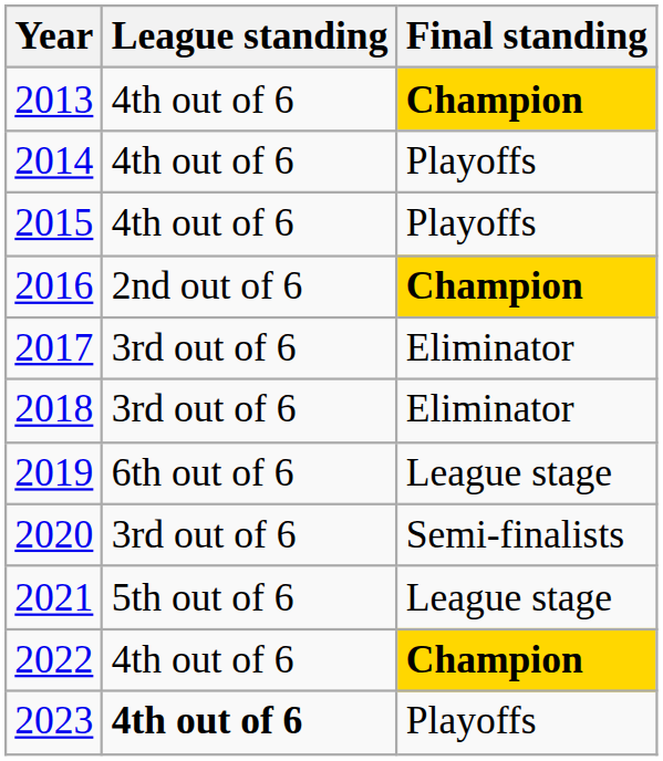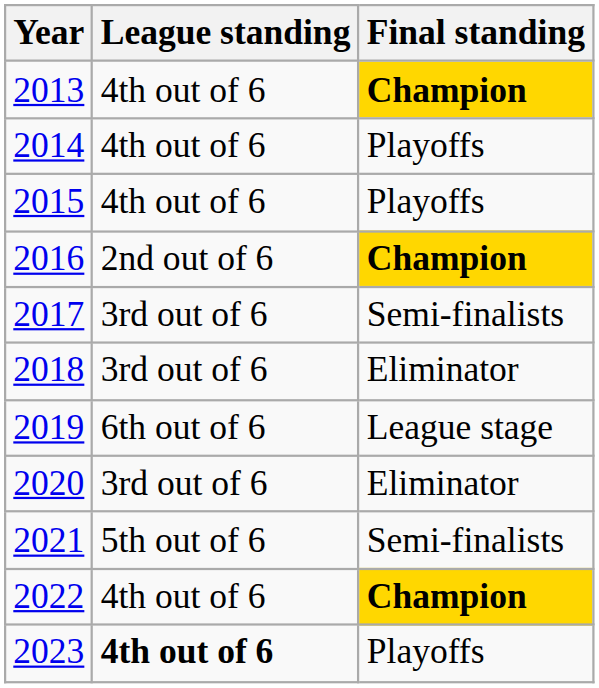2017 | Final standing: Eliminator -> Semi-finalists
2020 | Final standing: Semi-finalists -> Eliminator
2021 | Final standing: League stage -> Semi-finalists
